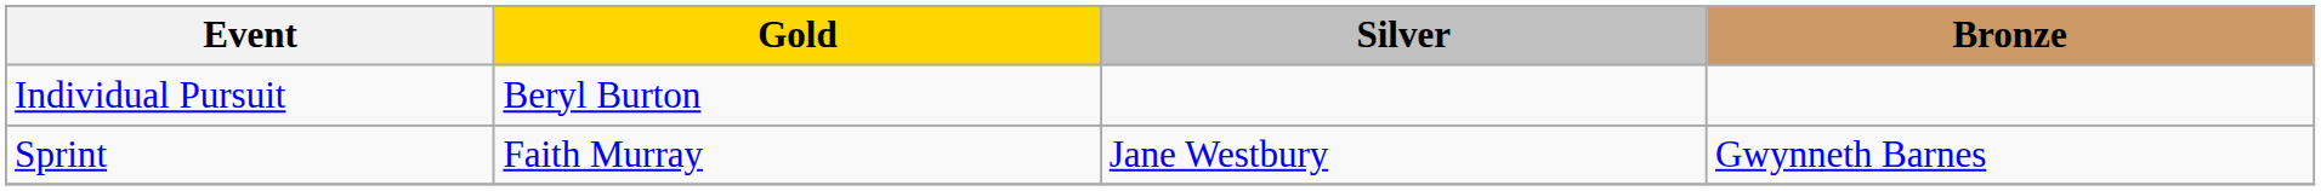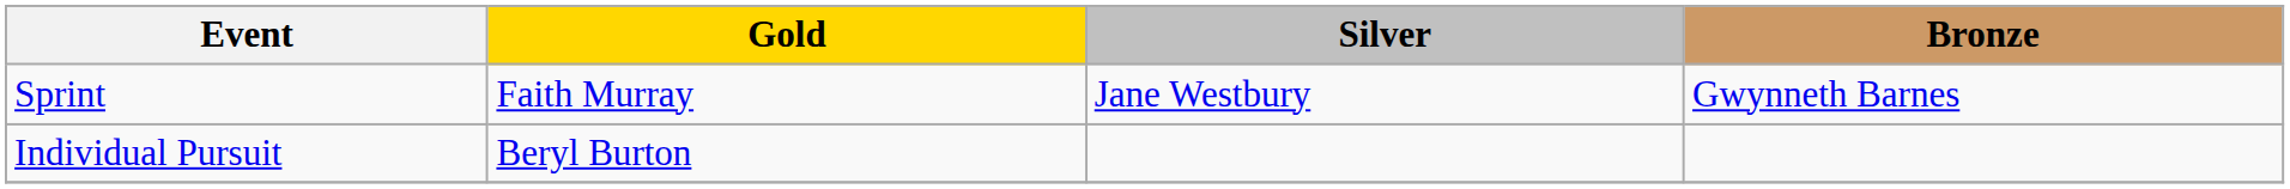rows swapped: Sprint <-> Individual Pursuit
